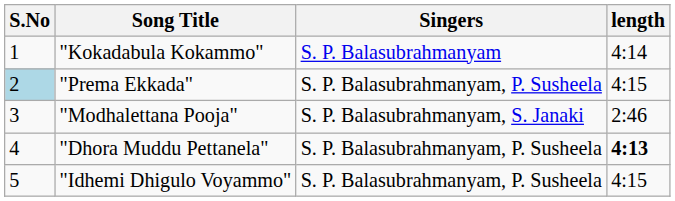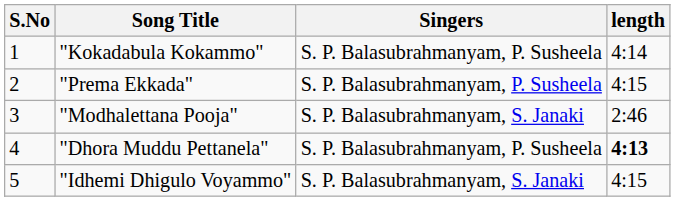"Kokadabula Kokammo" | Singers: S. P. Balasubrahmanyam -> S. P. Balasubrahmanyam, P. Susheela
"Prema Ekkada" | S.No: lightblue background -> no background
"Idhemi Dhigulo Voyammo" | Singers: S. P. Balasubrahmanyam, P. Susheela -> S. P. Balasubrahmanyam, S. Janaki
